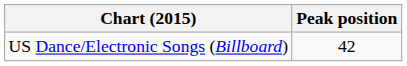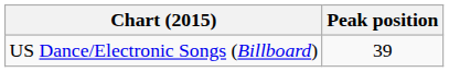US Dance/Electronic Songs (Billboard) | Peak position: 42 -> 39
